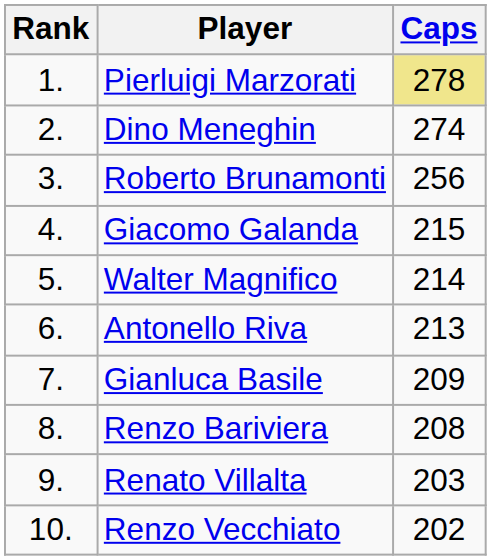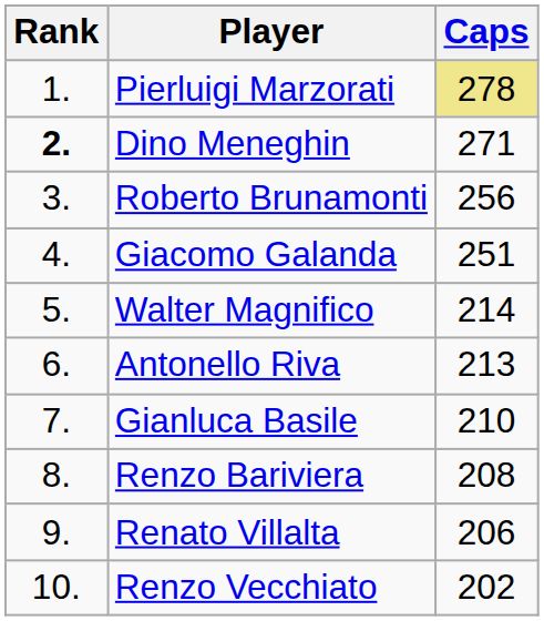Dino Meneghin | Rank: normal -> bold
Dino Meneghin | Caps: 274 -> 271
Giacomo Galanda | Caps: 215 -> 251
Gianluca Basile | Caps: 209 -> 210
Renato Villalta | Caps: 203 -> 206
